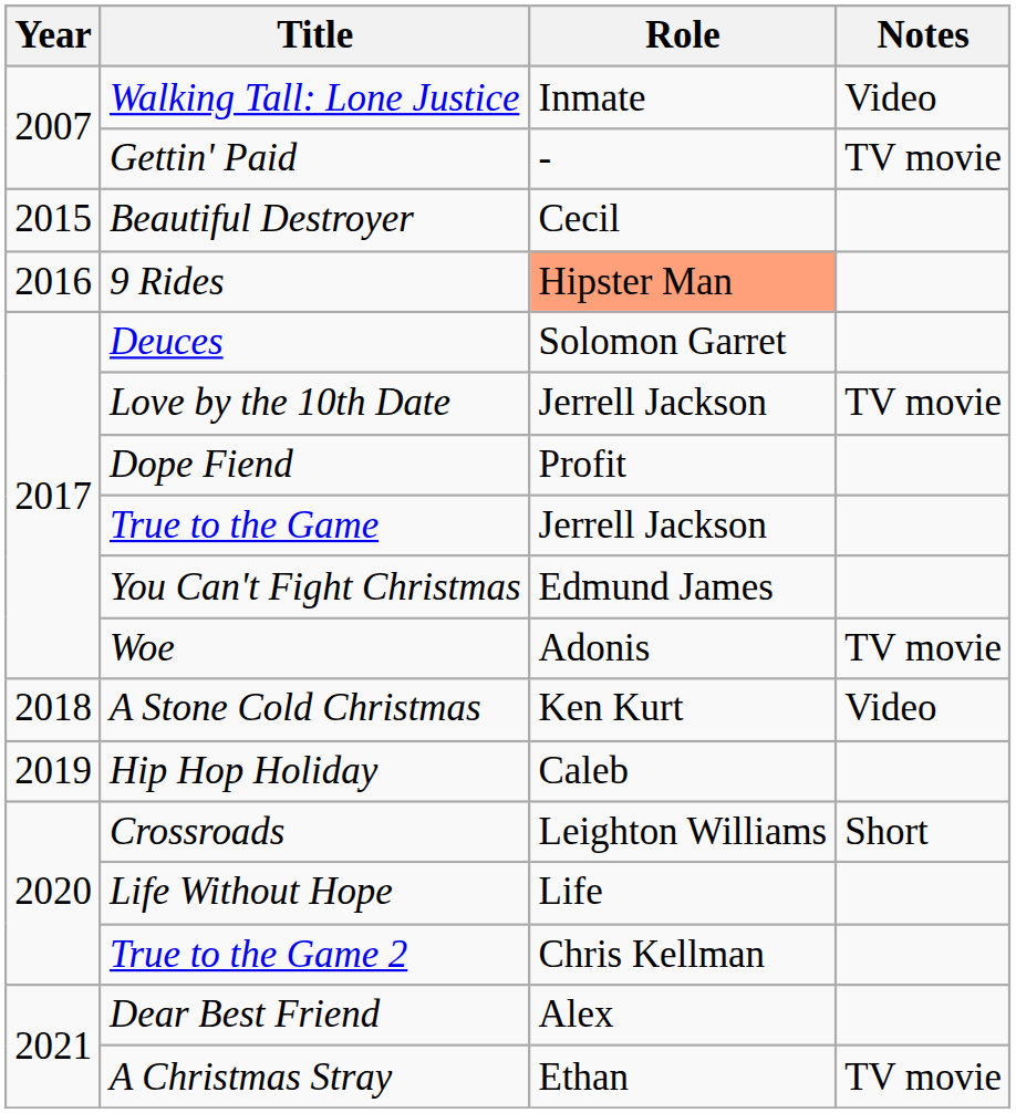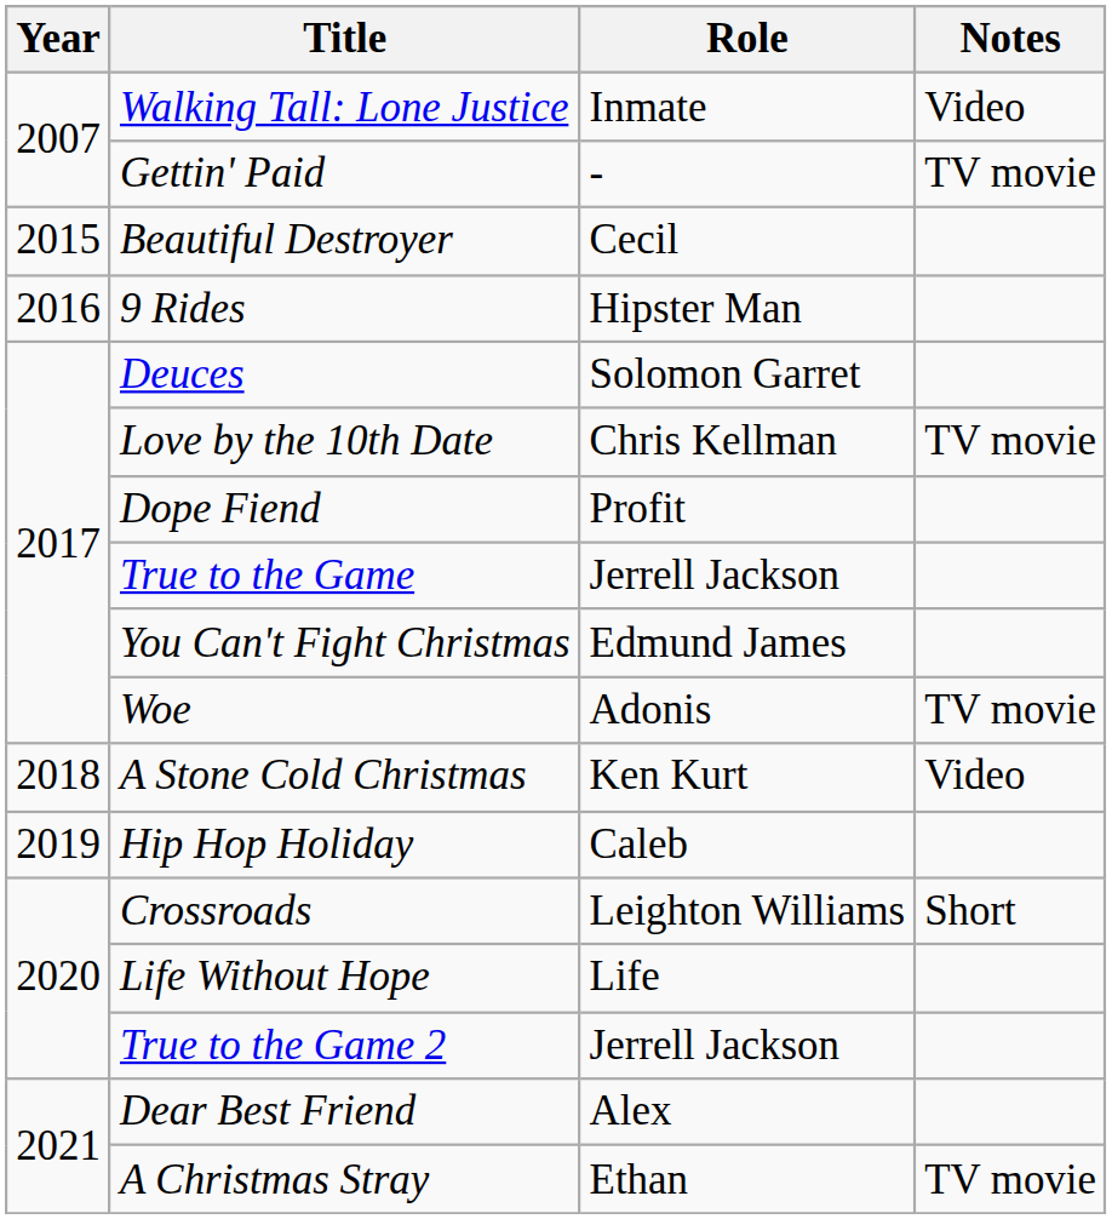9 Rides | Role: lightsalmon background -> no background
Love by the 10th Date | Role: Jerrell Jackson -> Chris Kellman
True to the Game 2 | Role: Chris Kellman -> Jerrell Jackson
